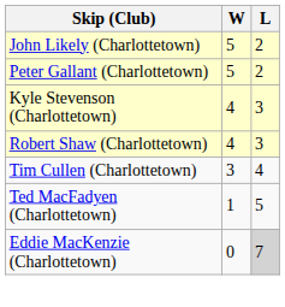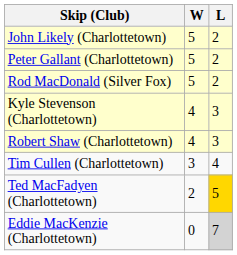+ row: Rod MacDonald (Silver Fox) | 5 | 2
Ted MacFadyen (Charlottetown) | W: 1 -> 2
Ted MacFadyen (Charlottetown) | L: no background -> gold background
